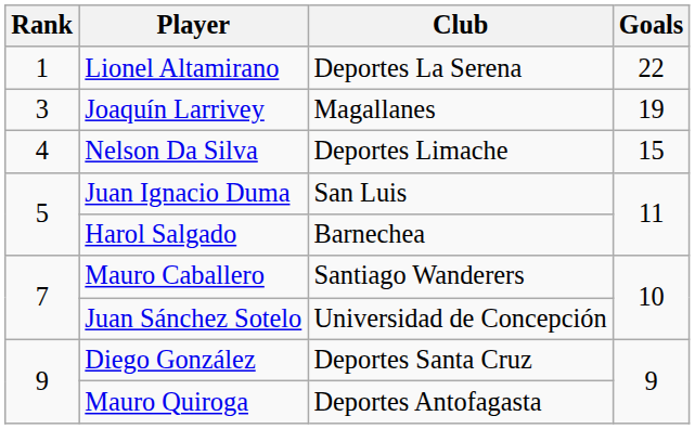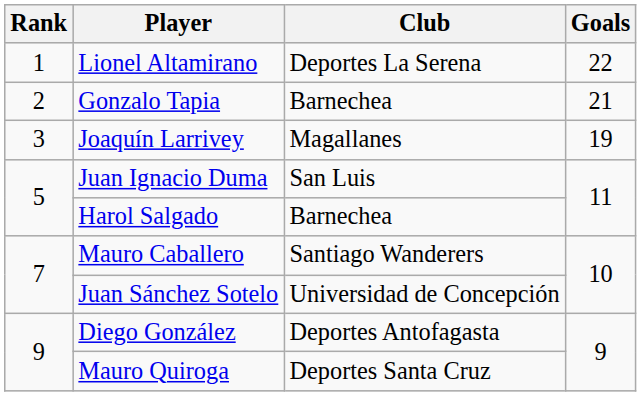+ row: 2 | Gonzalo Tapia | Barnechea | 21
- row: 4 | Nelson Da Silva | Deportes Limache | 15
Diego González | Club: Deportes Santa Cruz -> Deportes Antofagasta
Mauro Quiroga | Club: Deportes Antofagasta -> Deportes Santa Cruz
